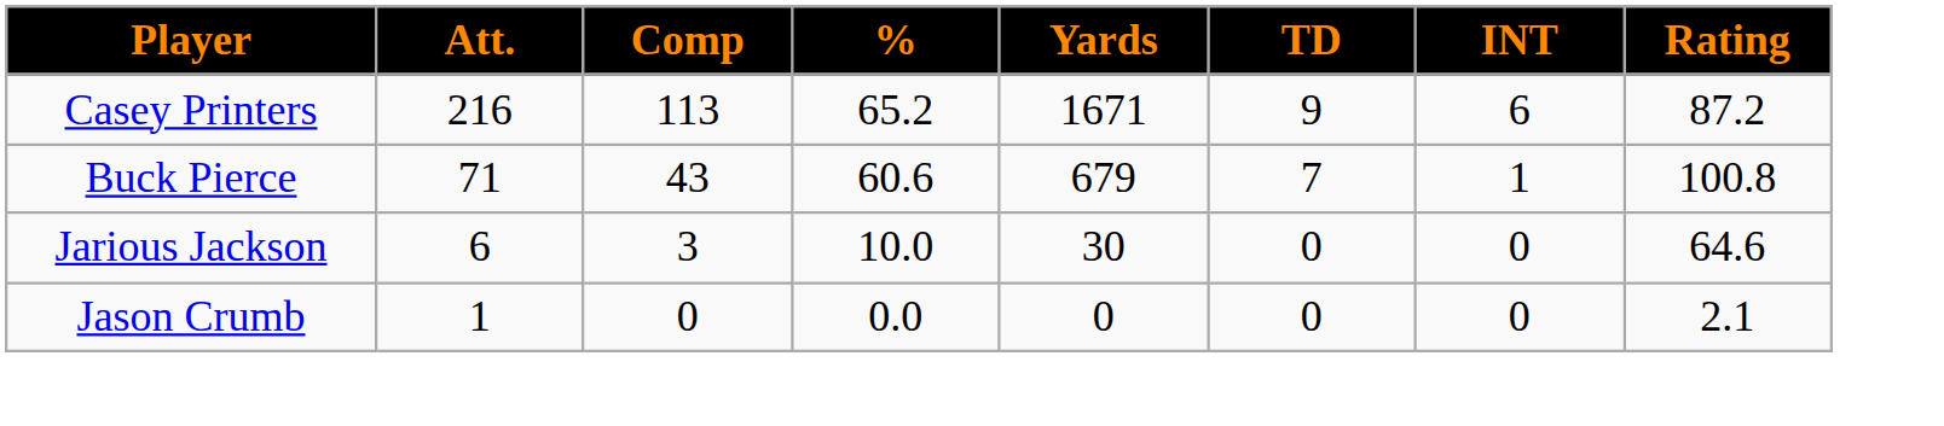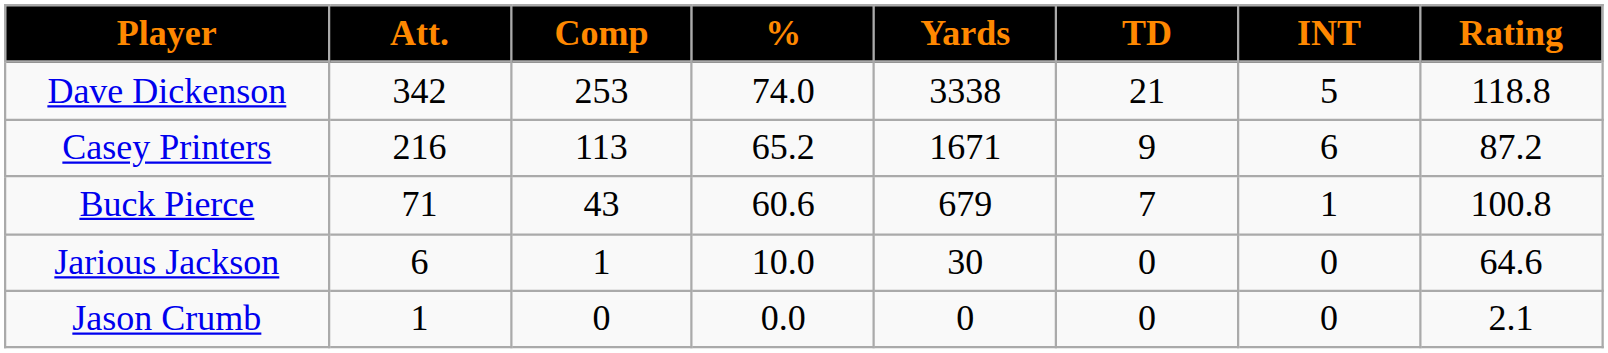+ row: Dave Dickenson | 342 | 253 | 74.0 | 3338 | 21 | 5 | 118.8
Jarious Jackson | Comp: 3 -> 1
